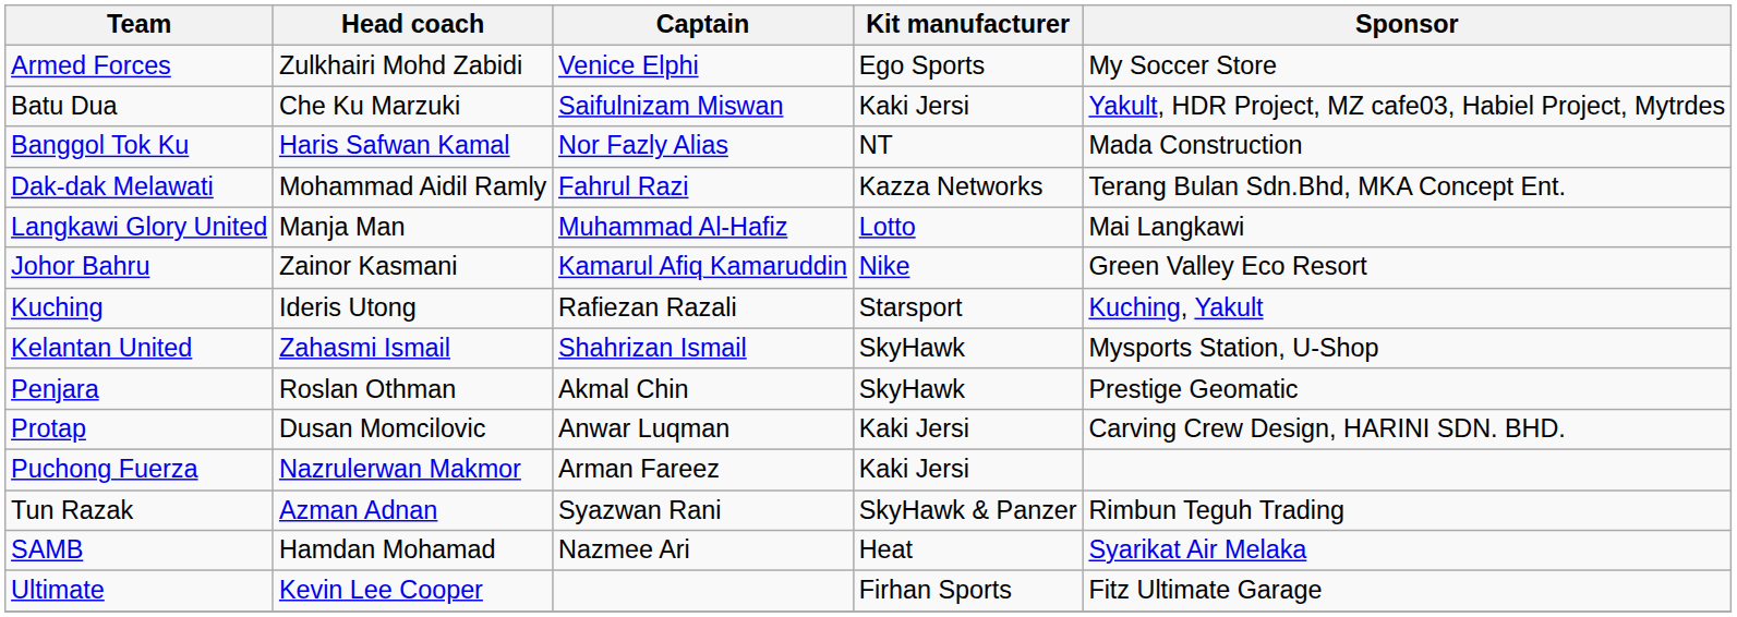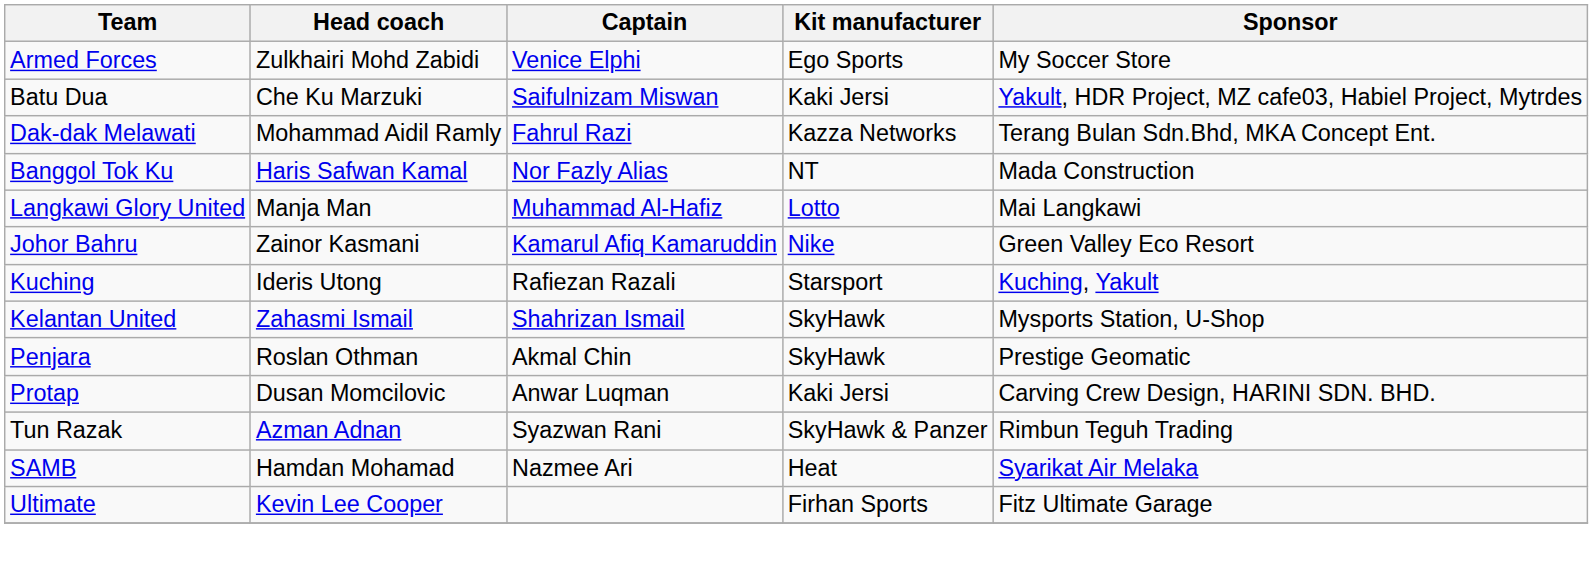rows swapped: Banggol Tok Ku <-> Dak-dak Melawati
- row: Puchong Fuerza | Nazrulerwan Makmor | Arman Fareez | Kaki Jersi
